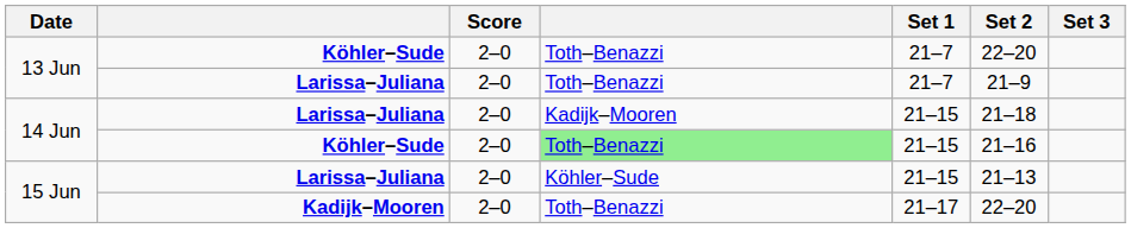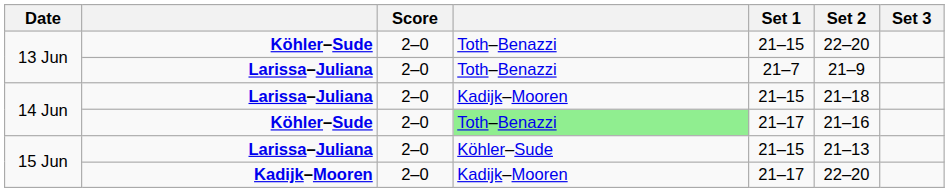13 Jun / Köhler–Sude | Set 1: 21–7 -> 21–15
14 Jun / Köhler–Sude | Set 1: 21–15 -> 21–17
15 Jun / Kadijk–Mooren | column 4: Toth–Benazzi -> Kadijk–Mooren
